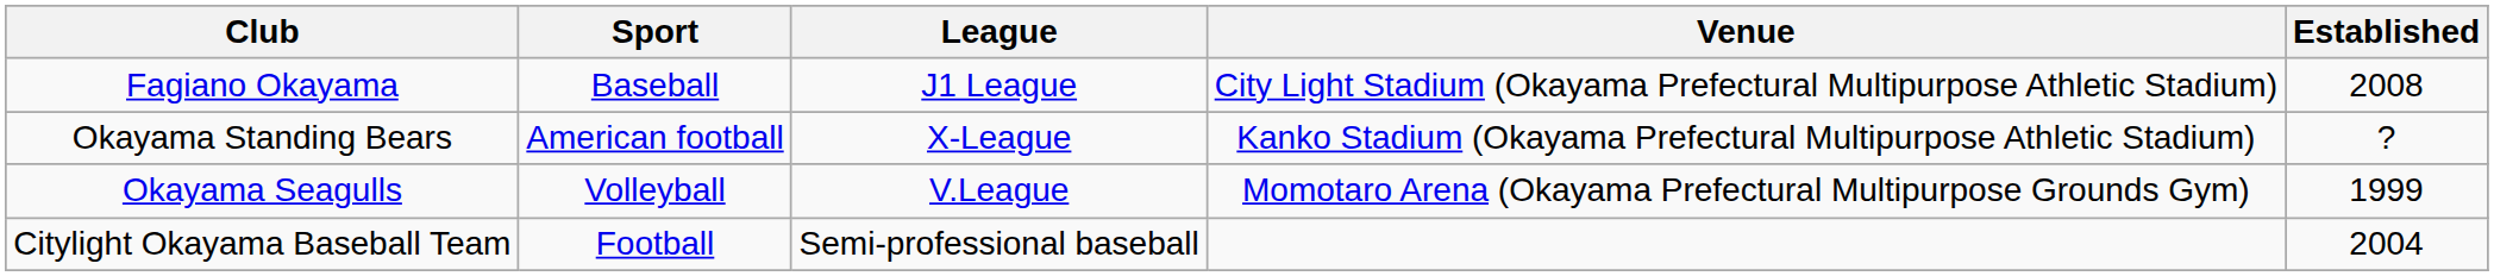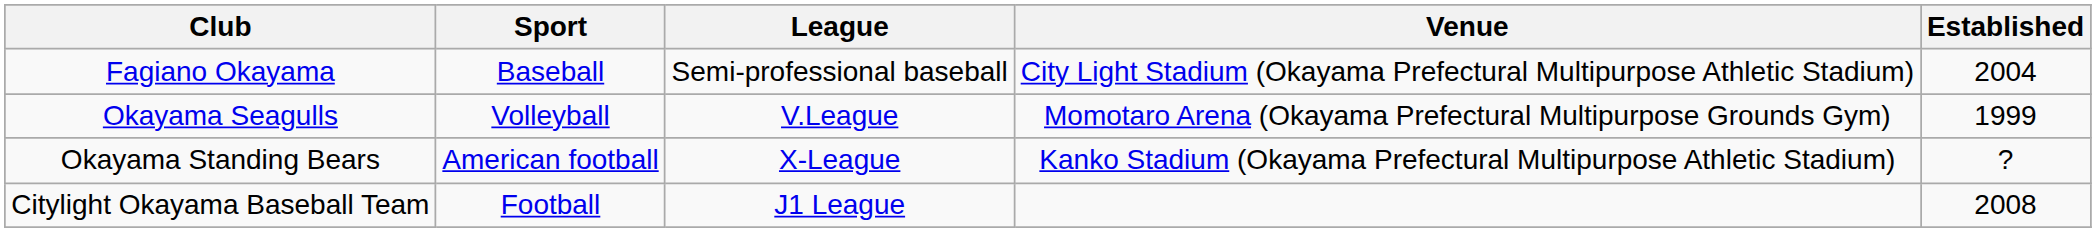Fagiano Okayama | League: J1 League -> Semi-professional baseball
Fagiano Okayama | Established: 2008 -> 2004
rows swapped: Okayama Seagulls <-> Okayama Standing Bears
Citylight Okayama Baseball Team | League: Semi-professional baseball -> J1 League
Citylight Okayama Baseball Team | Established: 2004 -> 2008
